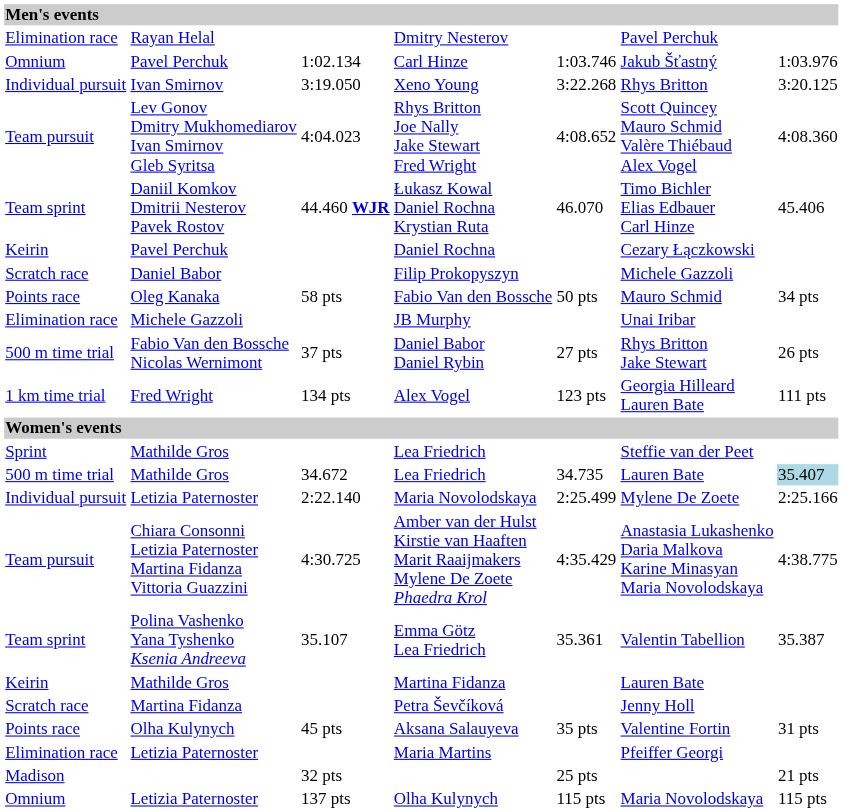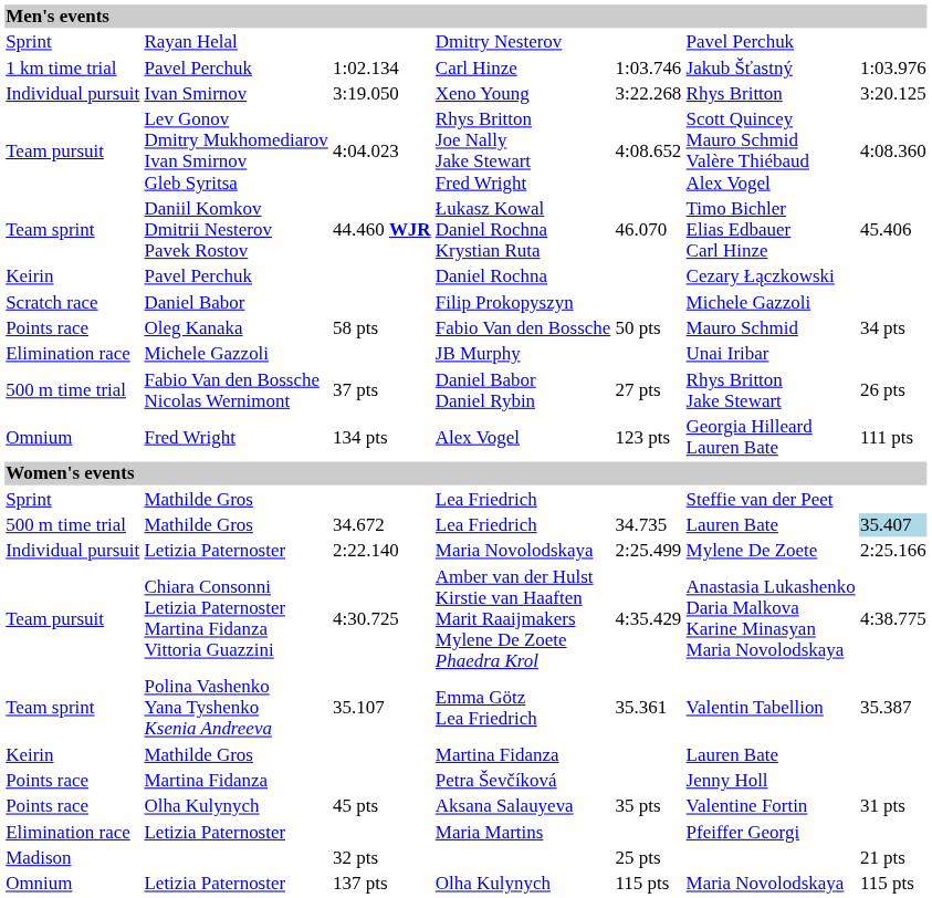Dmitry Nesterov | column 1: Elimination race -> Sprint
Carl Hinze | column 1: Omnium -> 1 km time trial
Alex Vogel | column 1: 1 km time trial -> Omnium
Petra Ševčíková | column 1: Scratch race -> Points race
